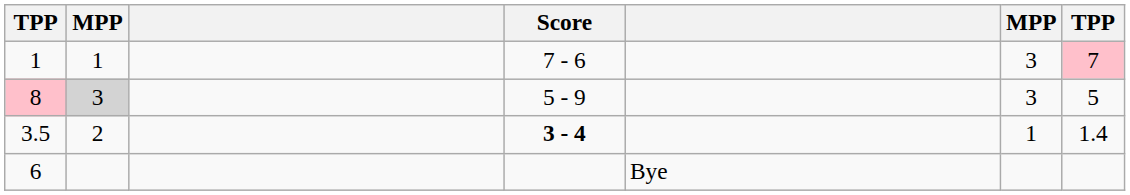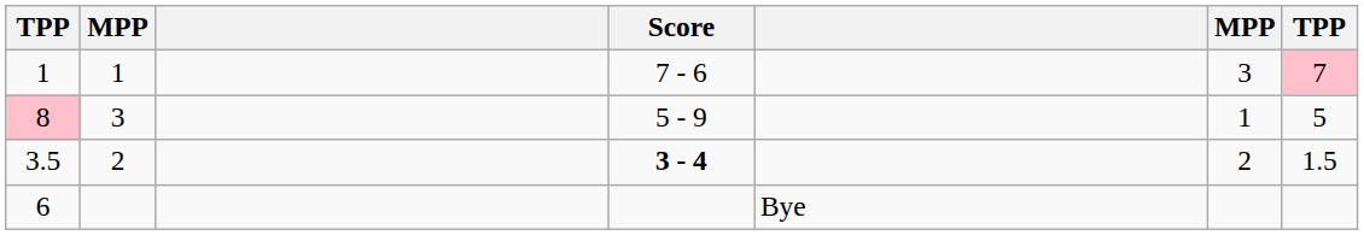8 | column 2: lightgrey background -> no background
8 | column 6: 3 -> 1
3.5 | column 6: 1 -> 2
3.5 | column 7: 1.4 -> 1.5
